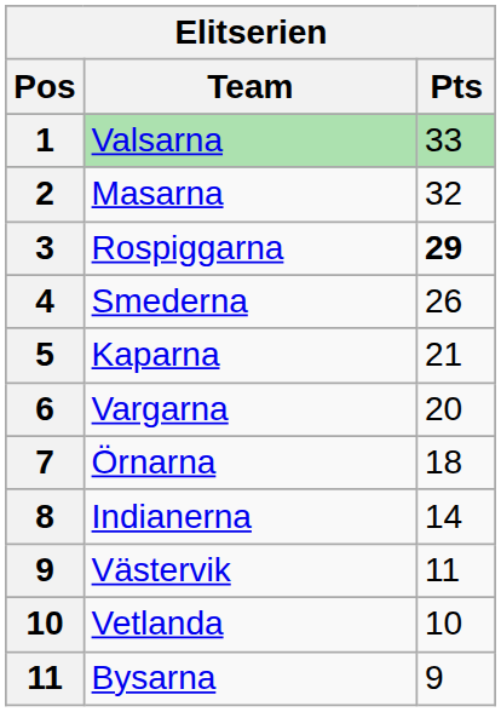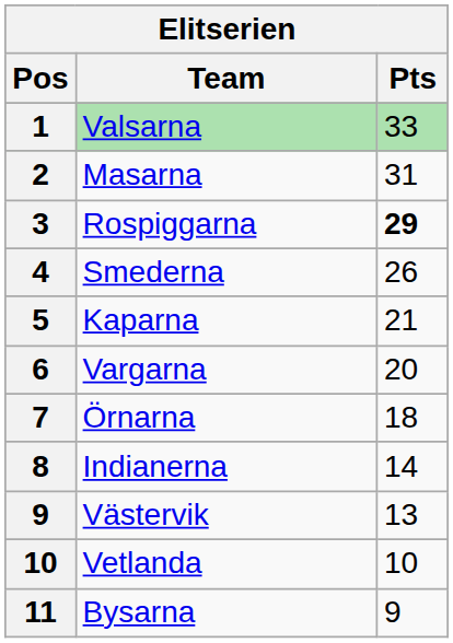Masarna | Pts: 32 -> 31
Västervik | Pts: 11 -> 13
